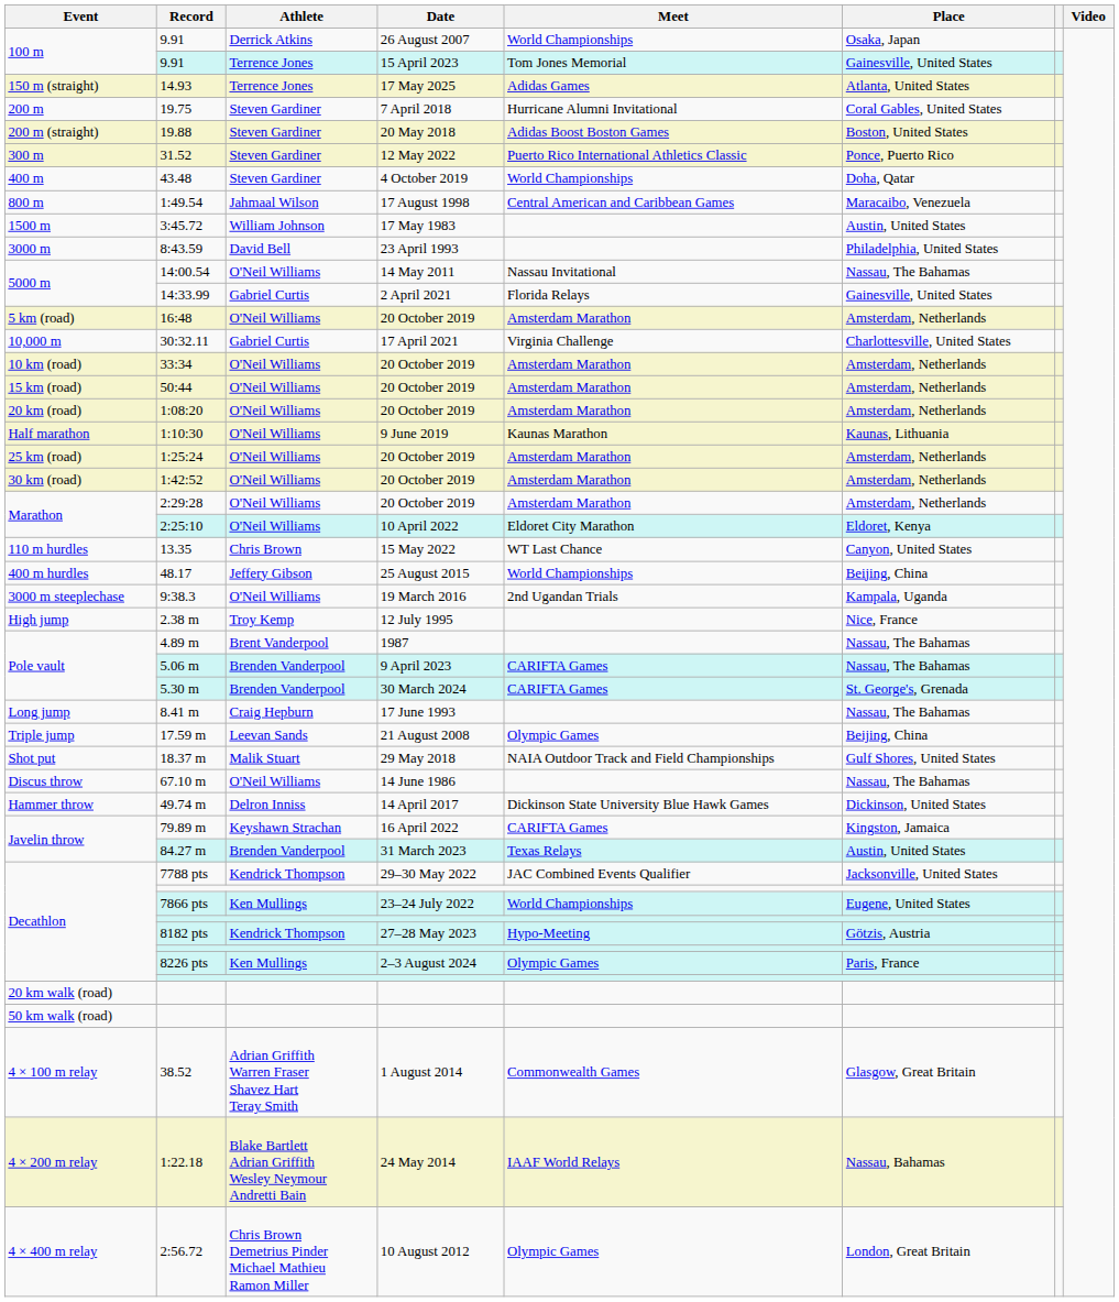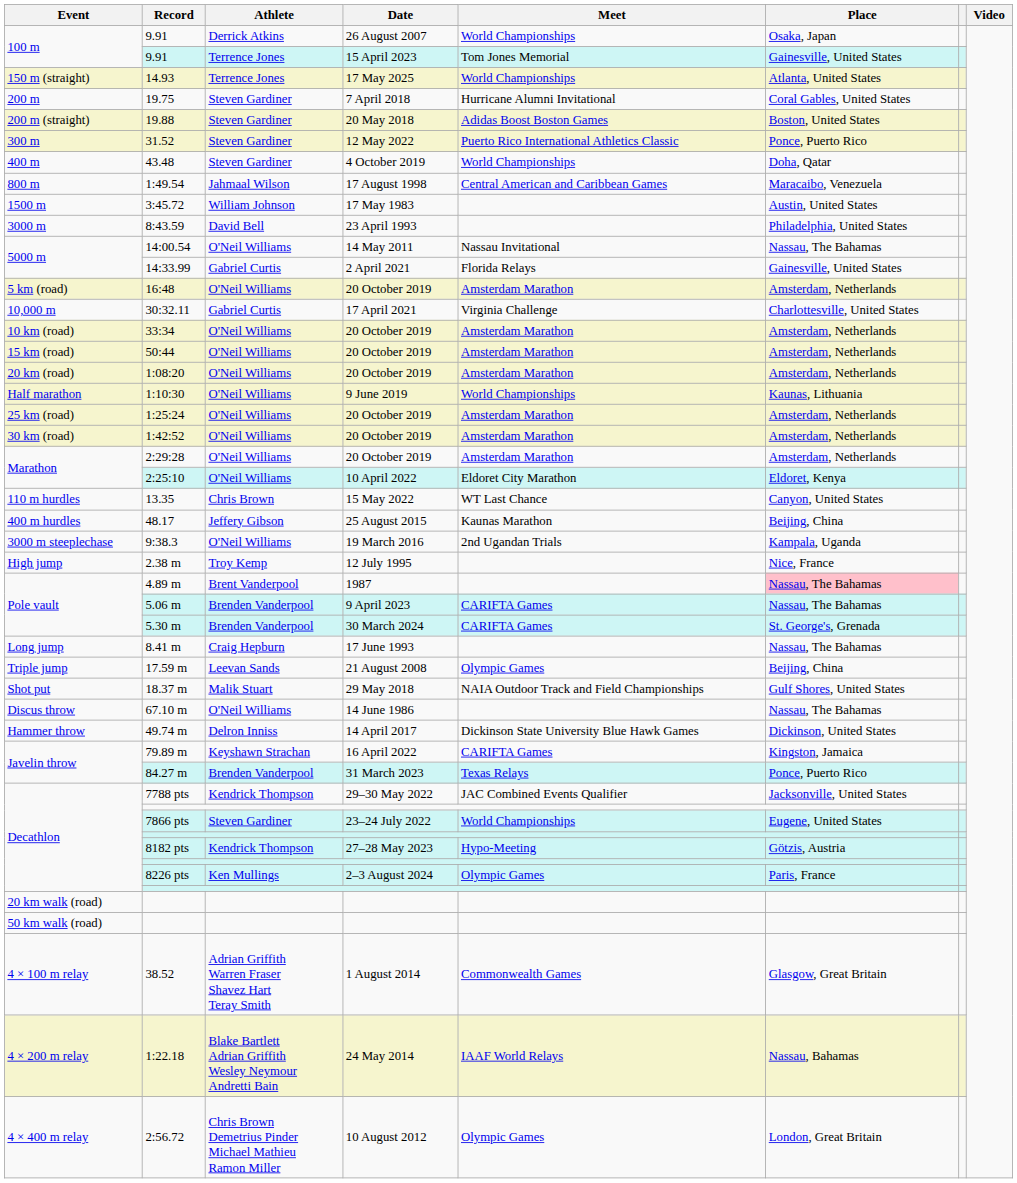14.93 | Meet: Adidas Games -> World Championships
1:10:30 | Meet: Kaunas Marathon -> World Championships
48.17 | Meet: World Championships -> Kaunas Marathon
4.89 m | Place: no background -> pink background
84.27 m | Place: Austin, United States -> Ponce, Puerto Rico
7866 pts | Athlete: Ken Mullings -> Steven Gardiner
